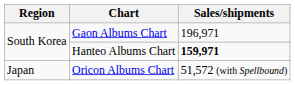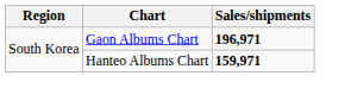Gaon Albums Chart | Sales/shipments: normal -> bold
- row: Japan | Oricon Albums Chart | 51,572 (with Spellbound)
